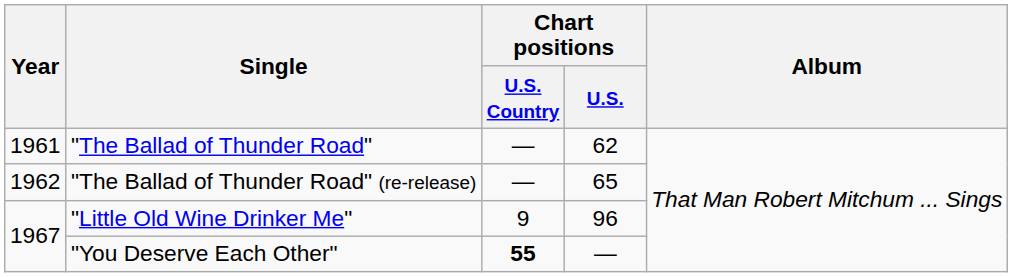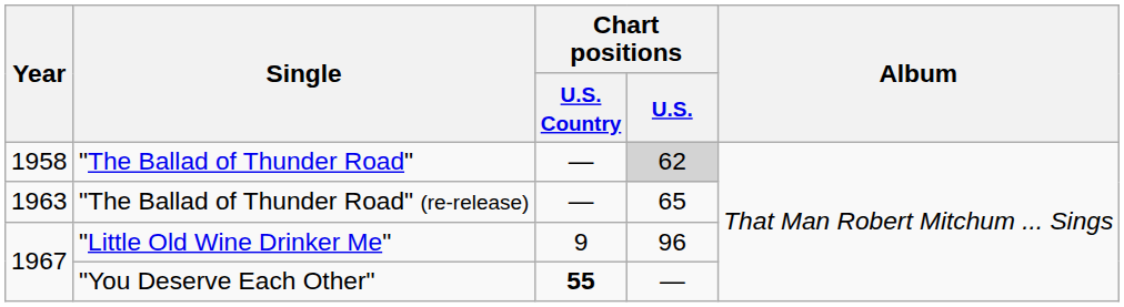"The Ballad of Thunder Road" | Year: 1961 -> 1958
"The Ballad of Thunder Road" | Chart positions / U.S.: no background -> lightgrey background
"The Ballad of Thunder Road" (re-release) | Year: 1962 -> 1963
